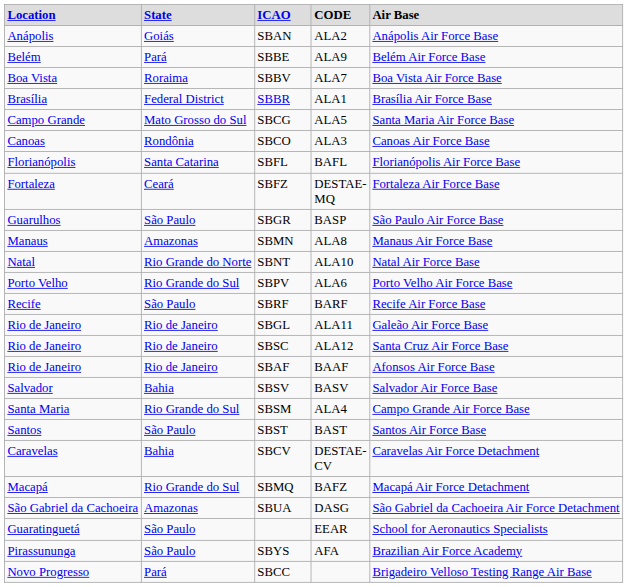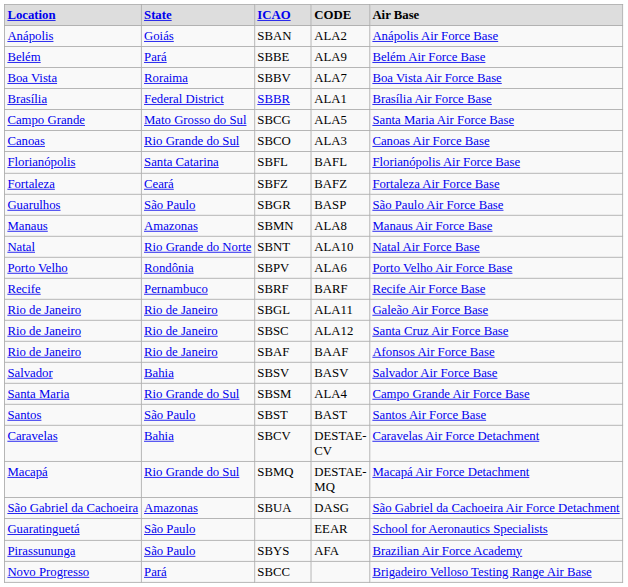SBCO | column 2: Rondônia -> Rio Grande do Sul
SBFZ | column 4: DESTAE-MQ -> BAFZ
SBPV | column 2: Rio Grande do Sul -> Rondônia
SBRF | column 2: São Paulo -> Pernambuco
SBMQ | column 4: BAFZ -> DESTAE-MQ
